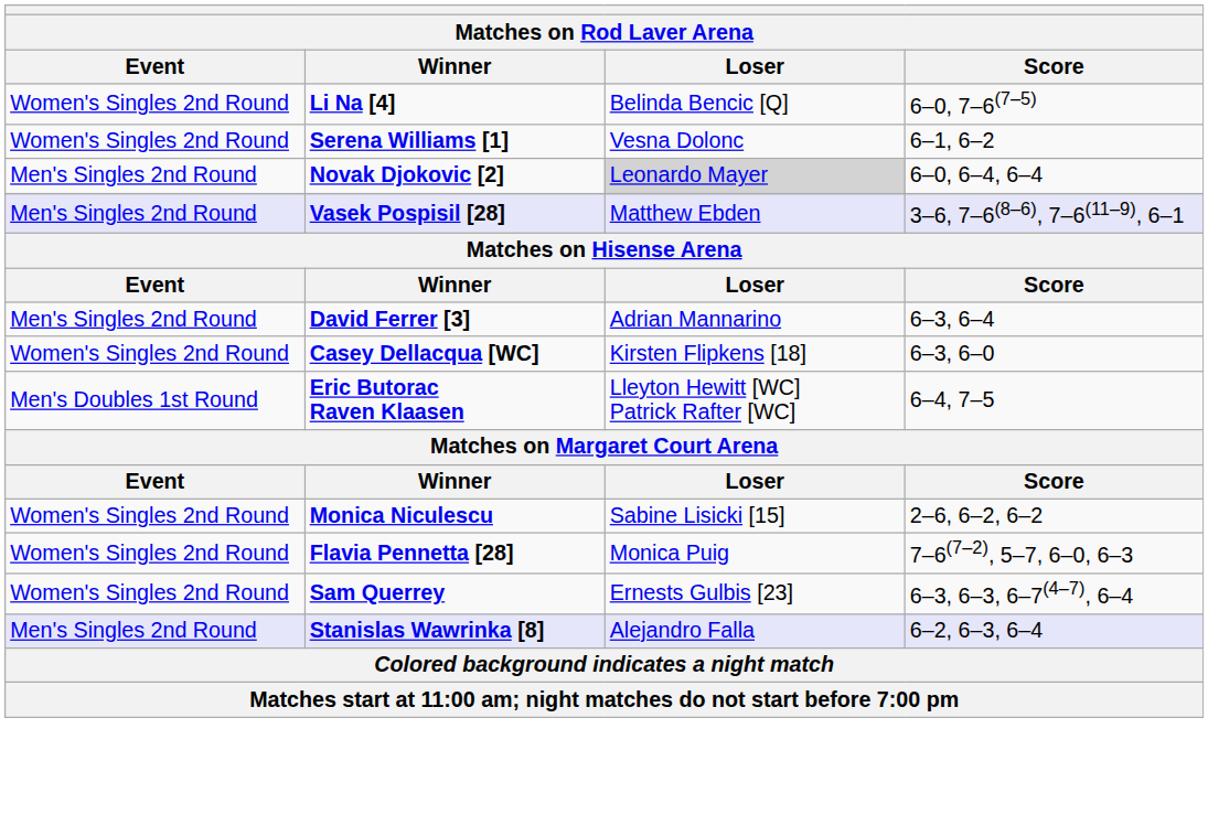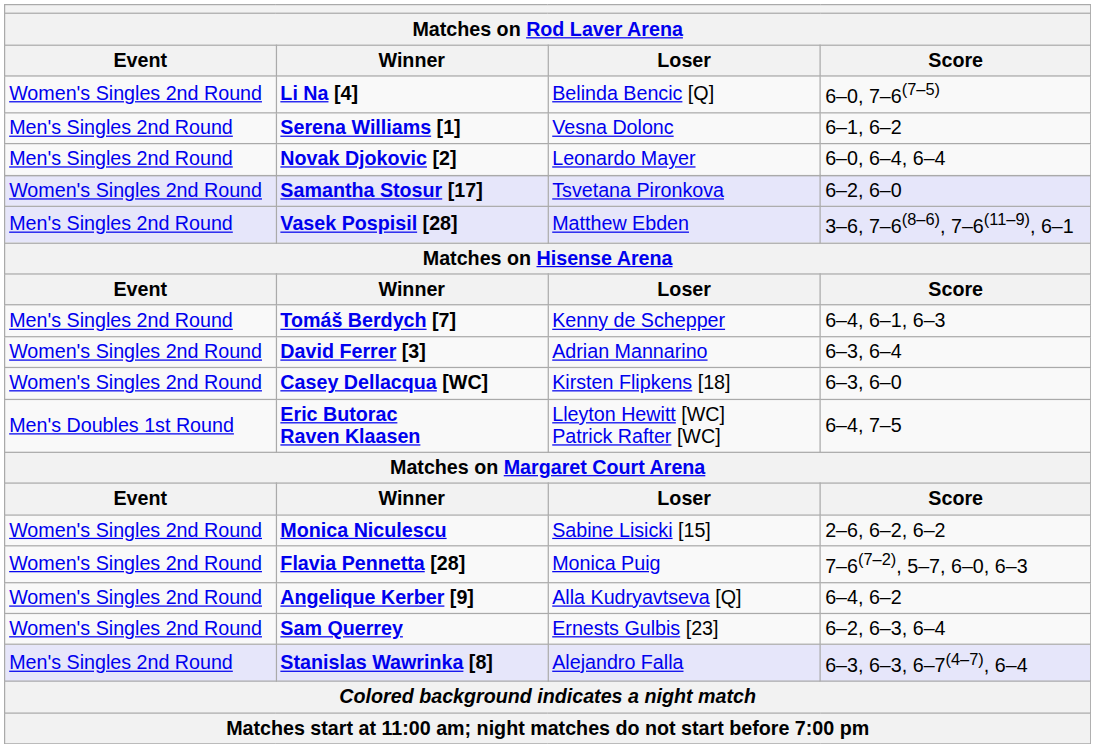Serena Williams [1] | Event: Women's Singles 2nd Round -> Men's Singles 2nd Round
Novak Djokovic [2] | Loser: lightgrey background -> no background
+ row: Women's Singles 2nd Round | Samantha Stosur [17] | Tsvetana Pironkova | 6–2, 6–0
+ row: Men's Singles 2nd Round | Tomáš Berdych [7] | Kenny de Schepper | 6–4, 6–1, 6–3
David Ferrer [3] | Event: Men's Singles 2nd Round -> Women's Singles 2nd Round
+ row: Women's Singles 2nd Round | Angelique Kerber [9] | Alla Kudryavtseva [Q] | 6–4, 6–2
Sam Querrey | Score: 6–3, 6–3, 6–7(4–7), 6–4 -> 6–2, 6–3, 6–4
Stanislas Wawrinka [8] | Score: 6–2, 6–3, 6–4 -> 6–3, 6–3, 6–7(4–7), 6–4
